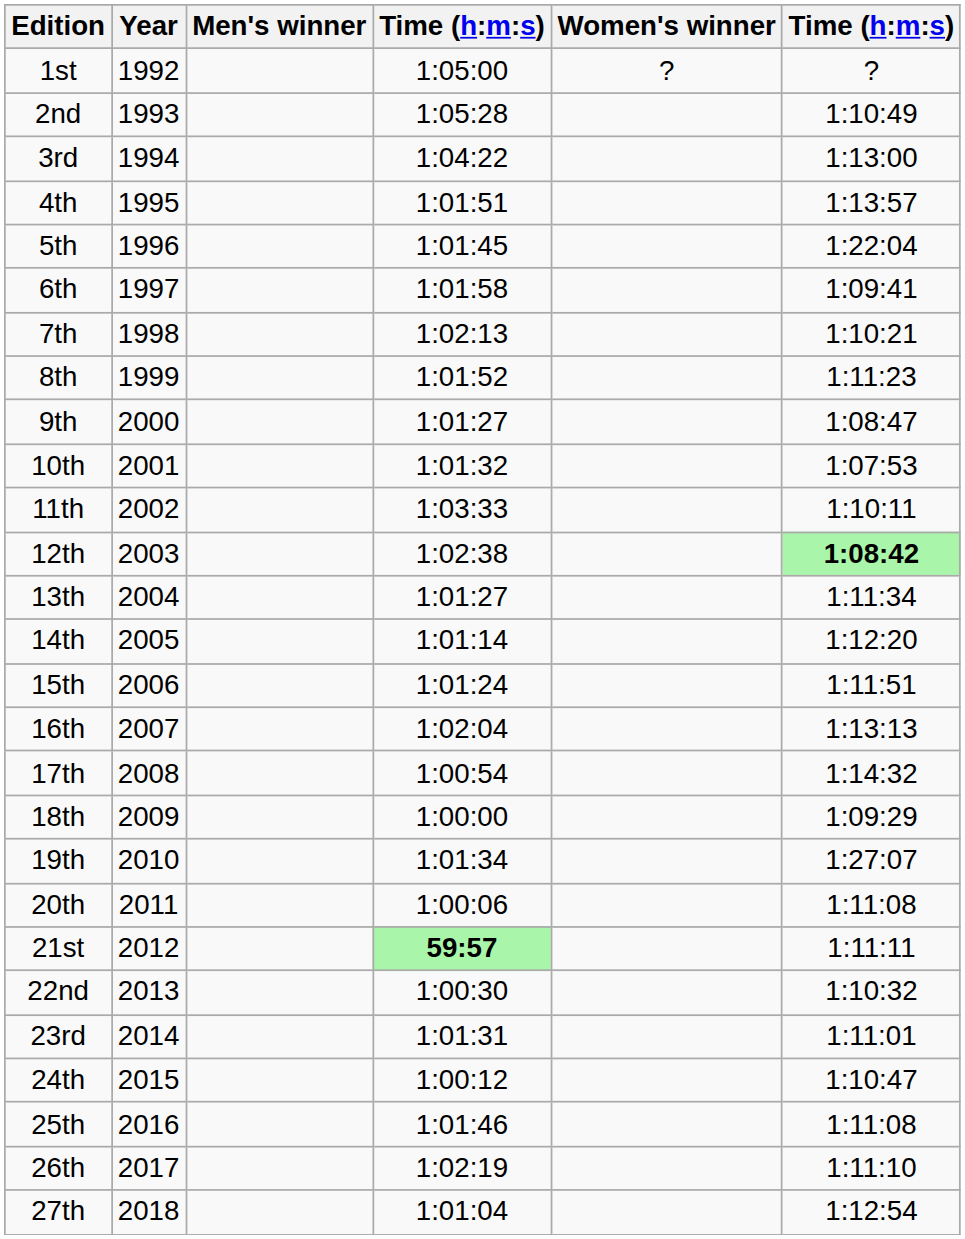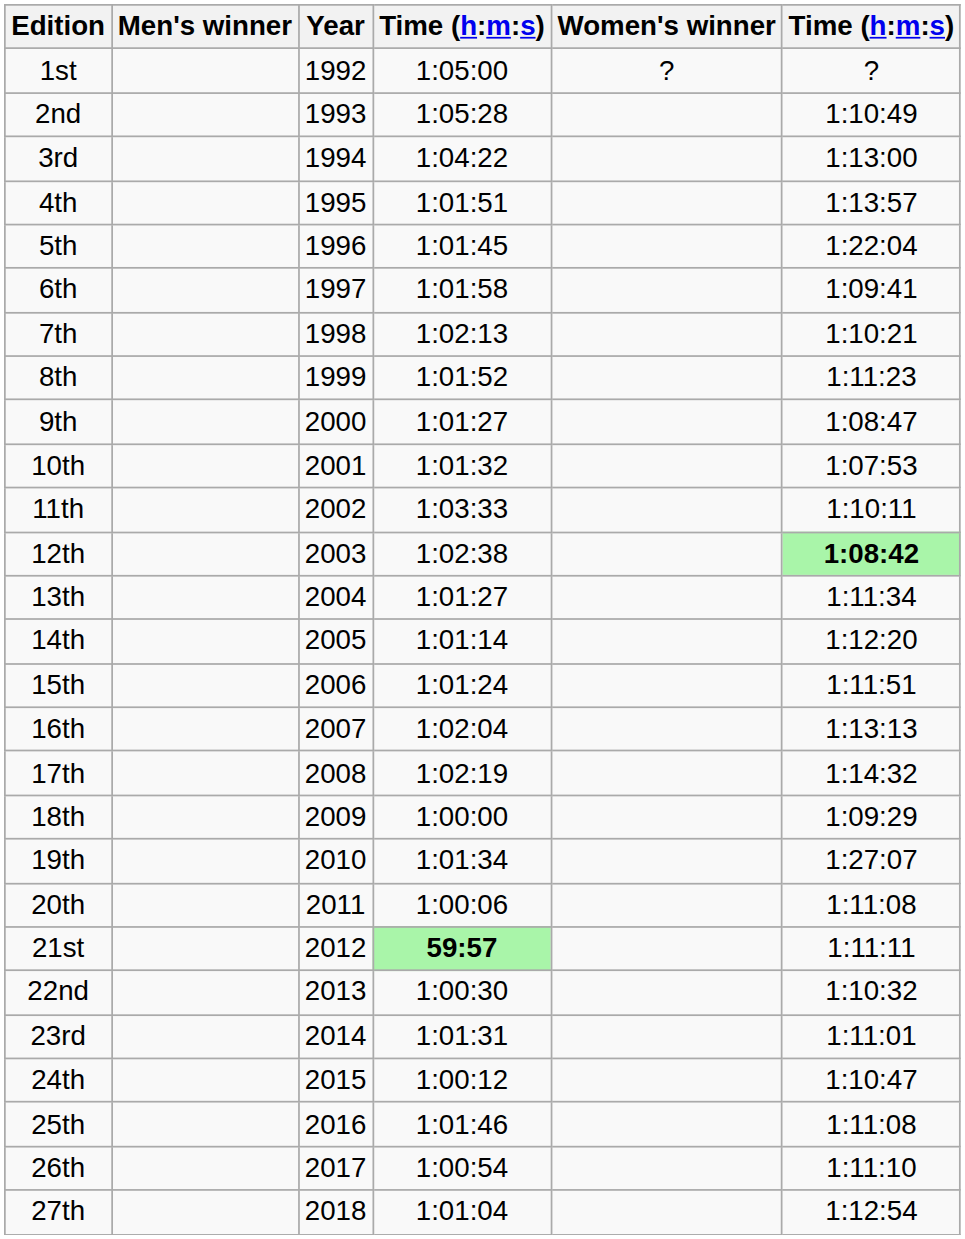columns swapped: Year <-> Men's winner
17th | column 4: 1:00:54 -> 1:02:19
26th | column 4: 1:02:19 -> 1:00:54
